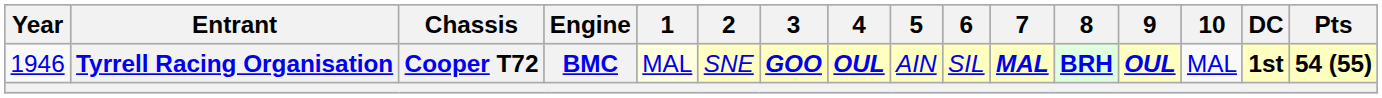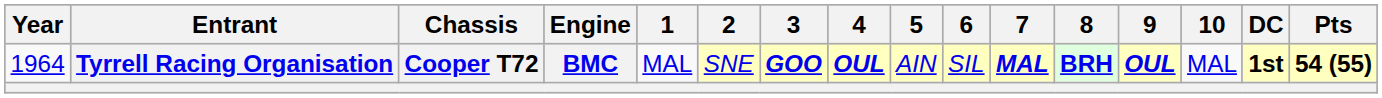Tyrrell Racing Organisation | Year: 1946 -> 1964
Tyrrell Racing Organisation | 1: lightyellow background -> no background
